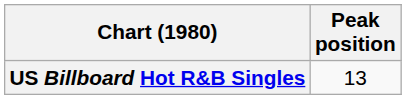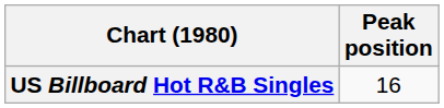US Billboard Hot R&B Singles | Peak position: 13 -> 16
